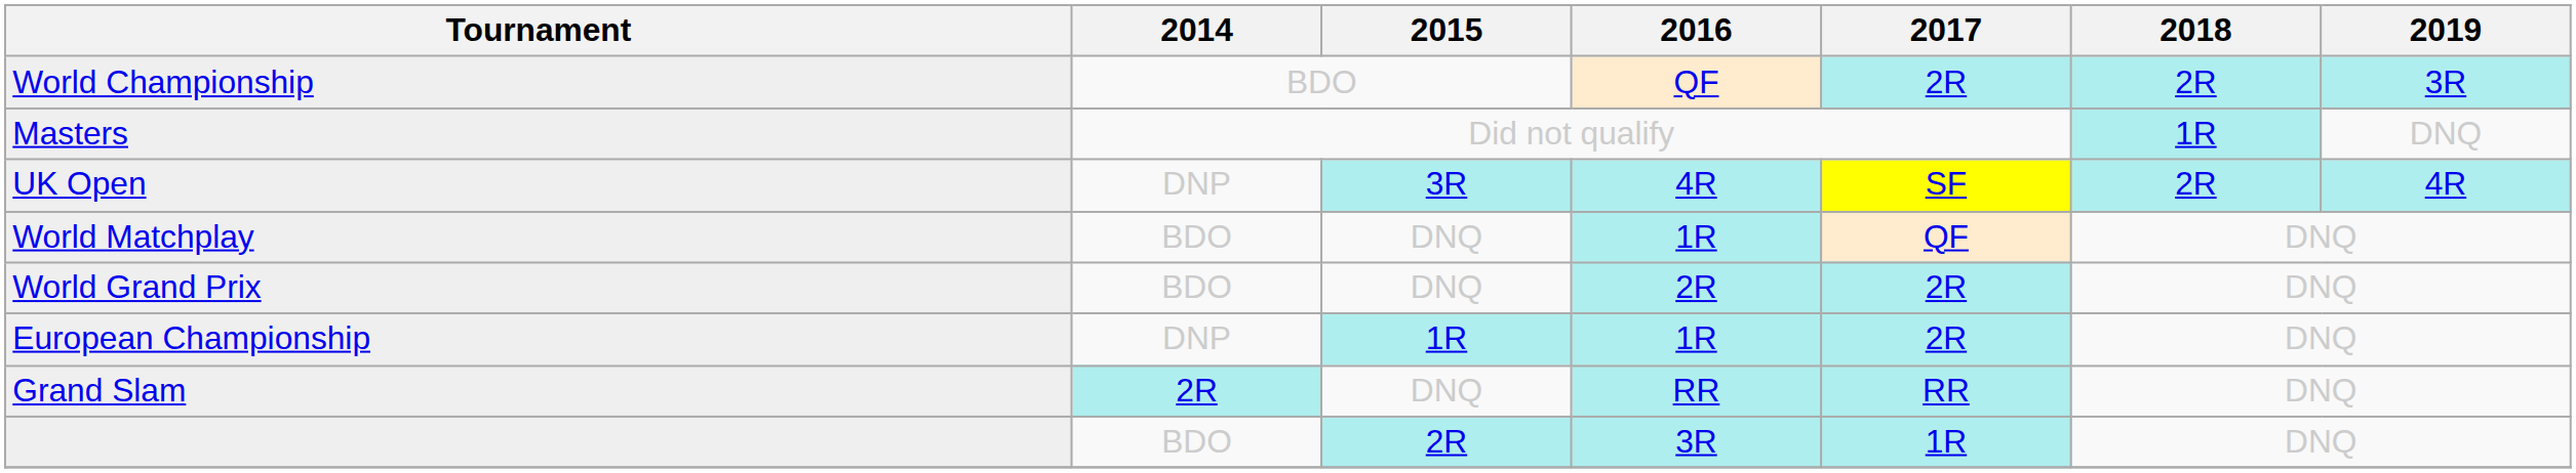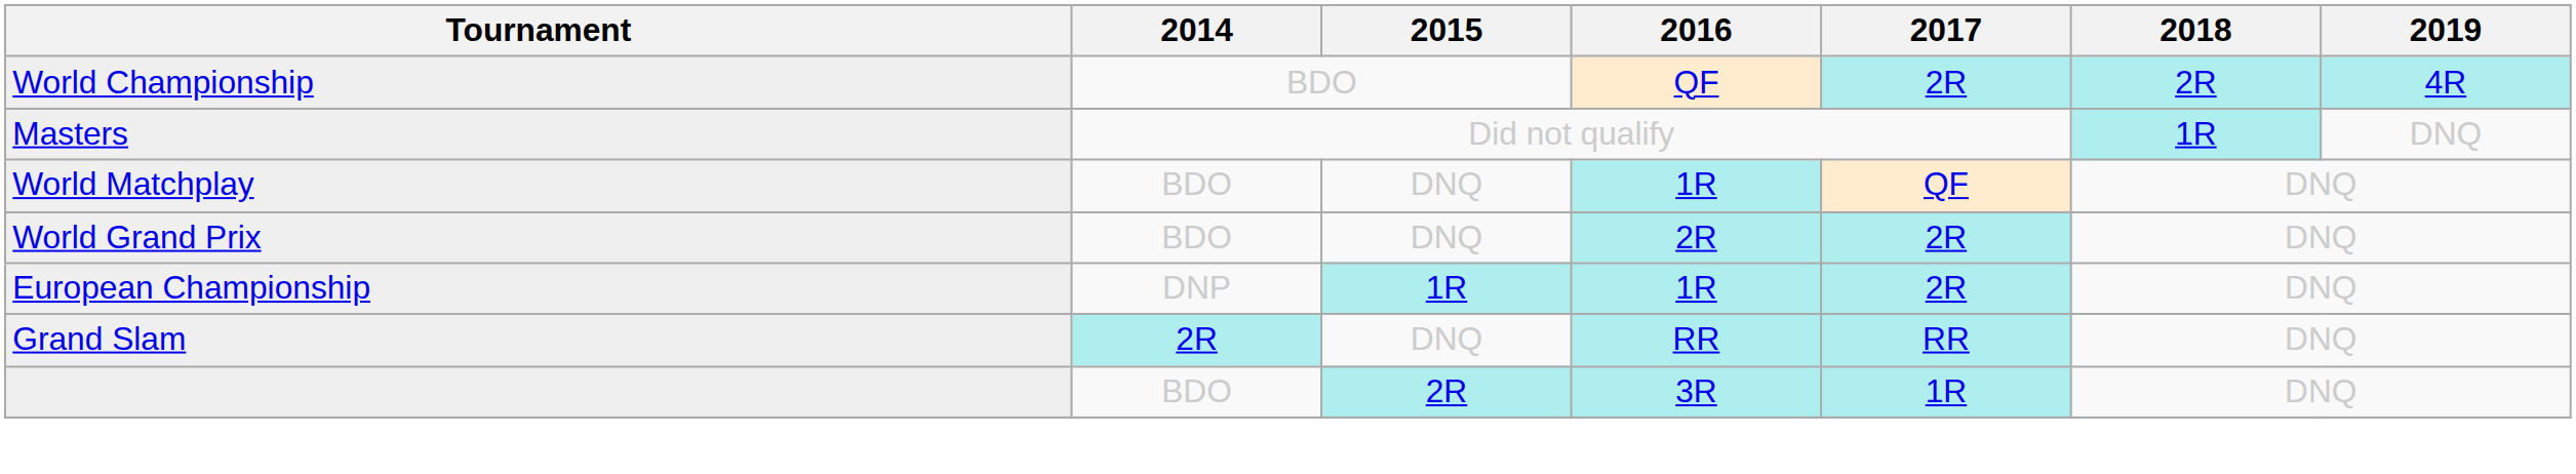World Championship | 2019: 3R -> 4R
- row: UK Open | DNP | 3R | 4R | SF | 2R | 4R
